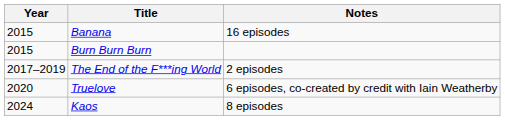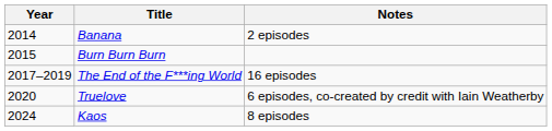Banana | Year: 2015 -> 2014
Banana | Notes: 16 episodes -> 2 episodes
The End of the F***ing World | Notes: 2 episodes -> 16 episodes
